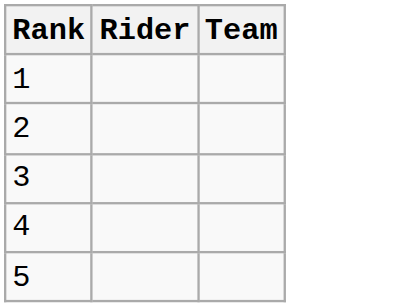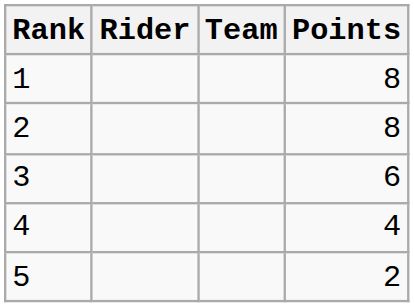+ column: Points | 8 | 8 | 6 | 4 | 2
